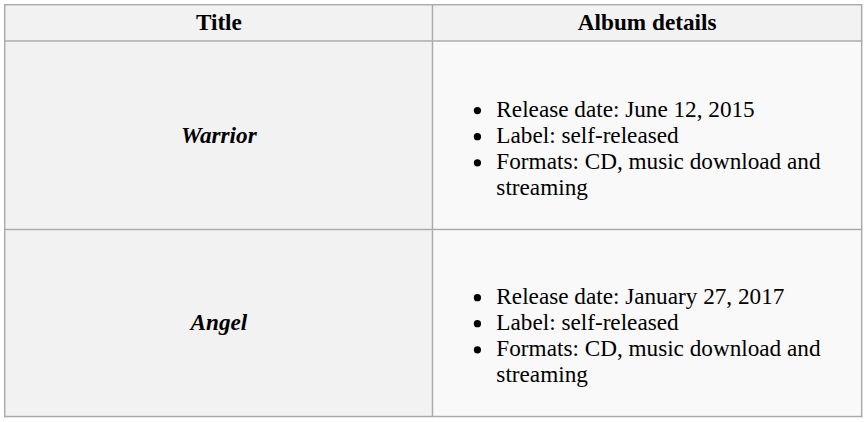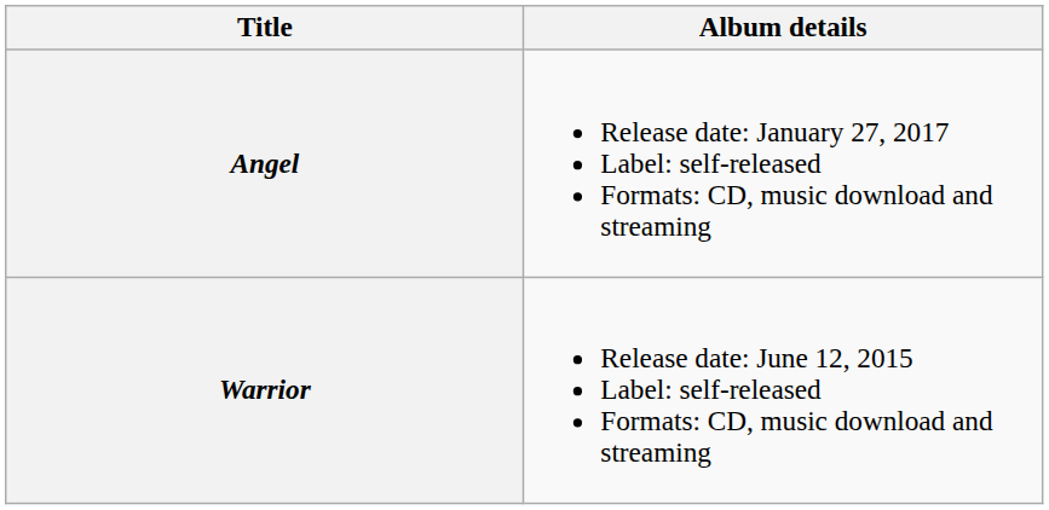rows swapped: Warrior <-> Angel
